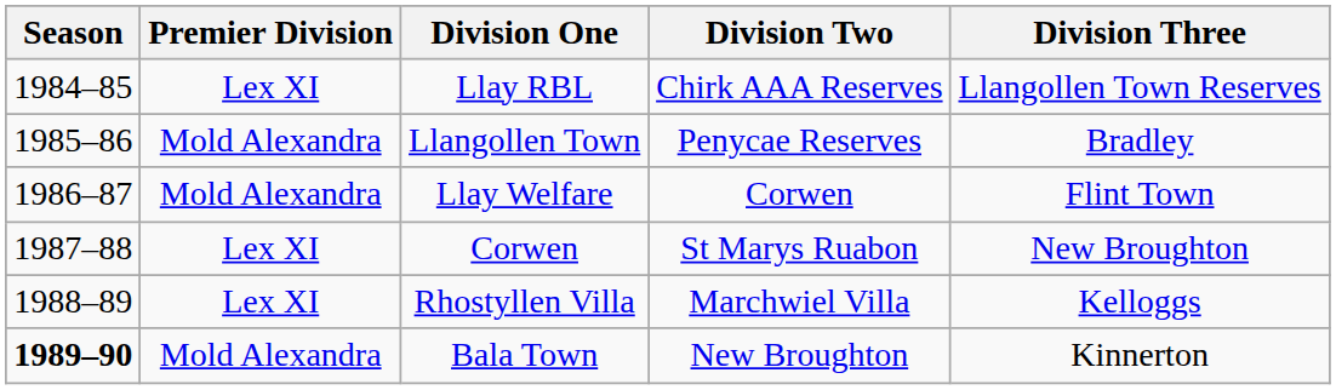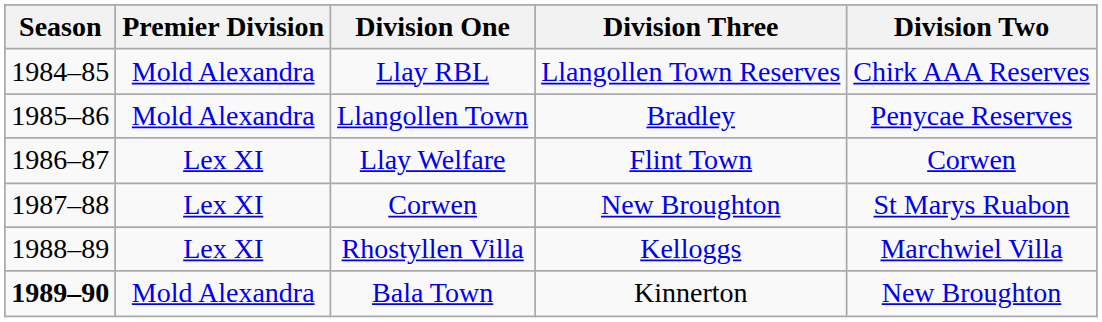columns swapped: Division Two <-> Division Three
Llay RBL | Premier Division: Lex XI -> Mold Alexandra
Llay Welfare | Premier Division: Mold Alexandra -> Lex XI
